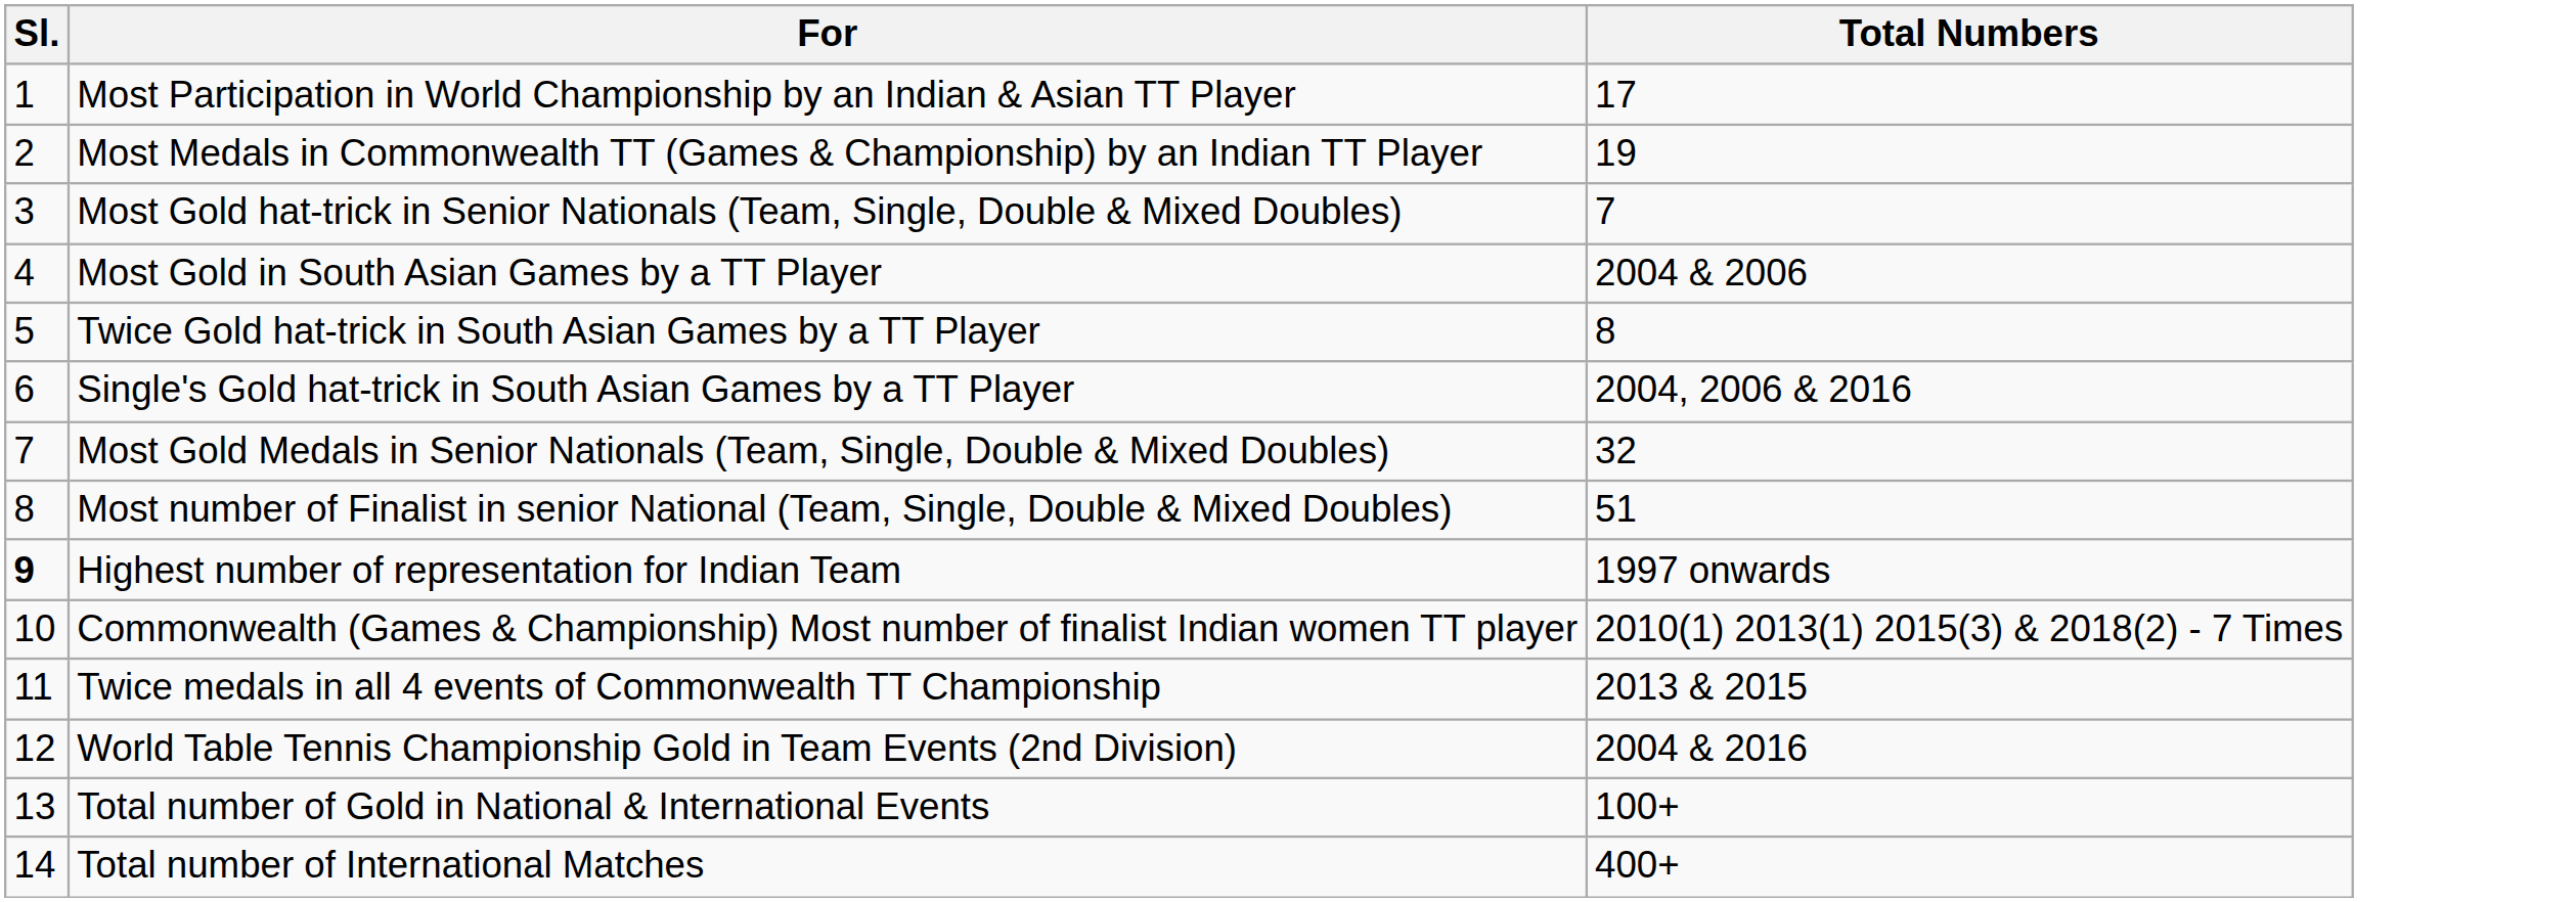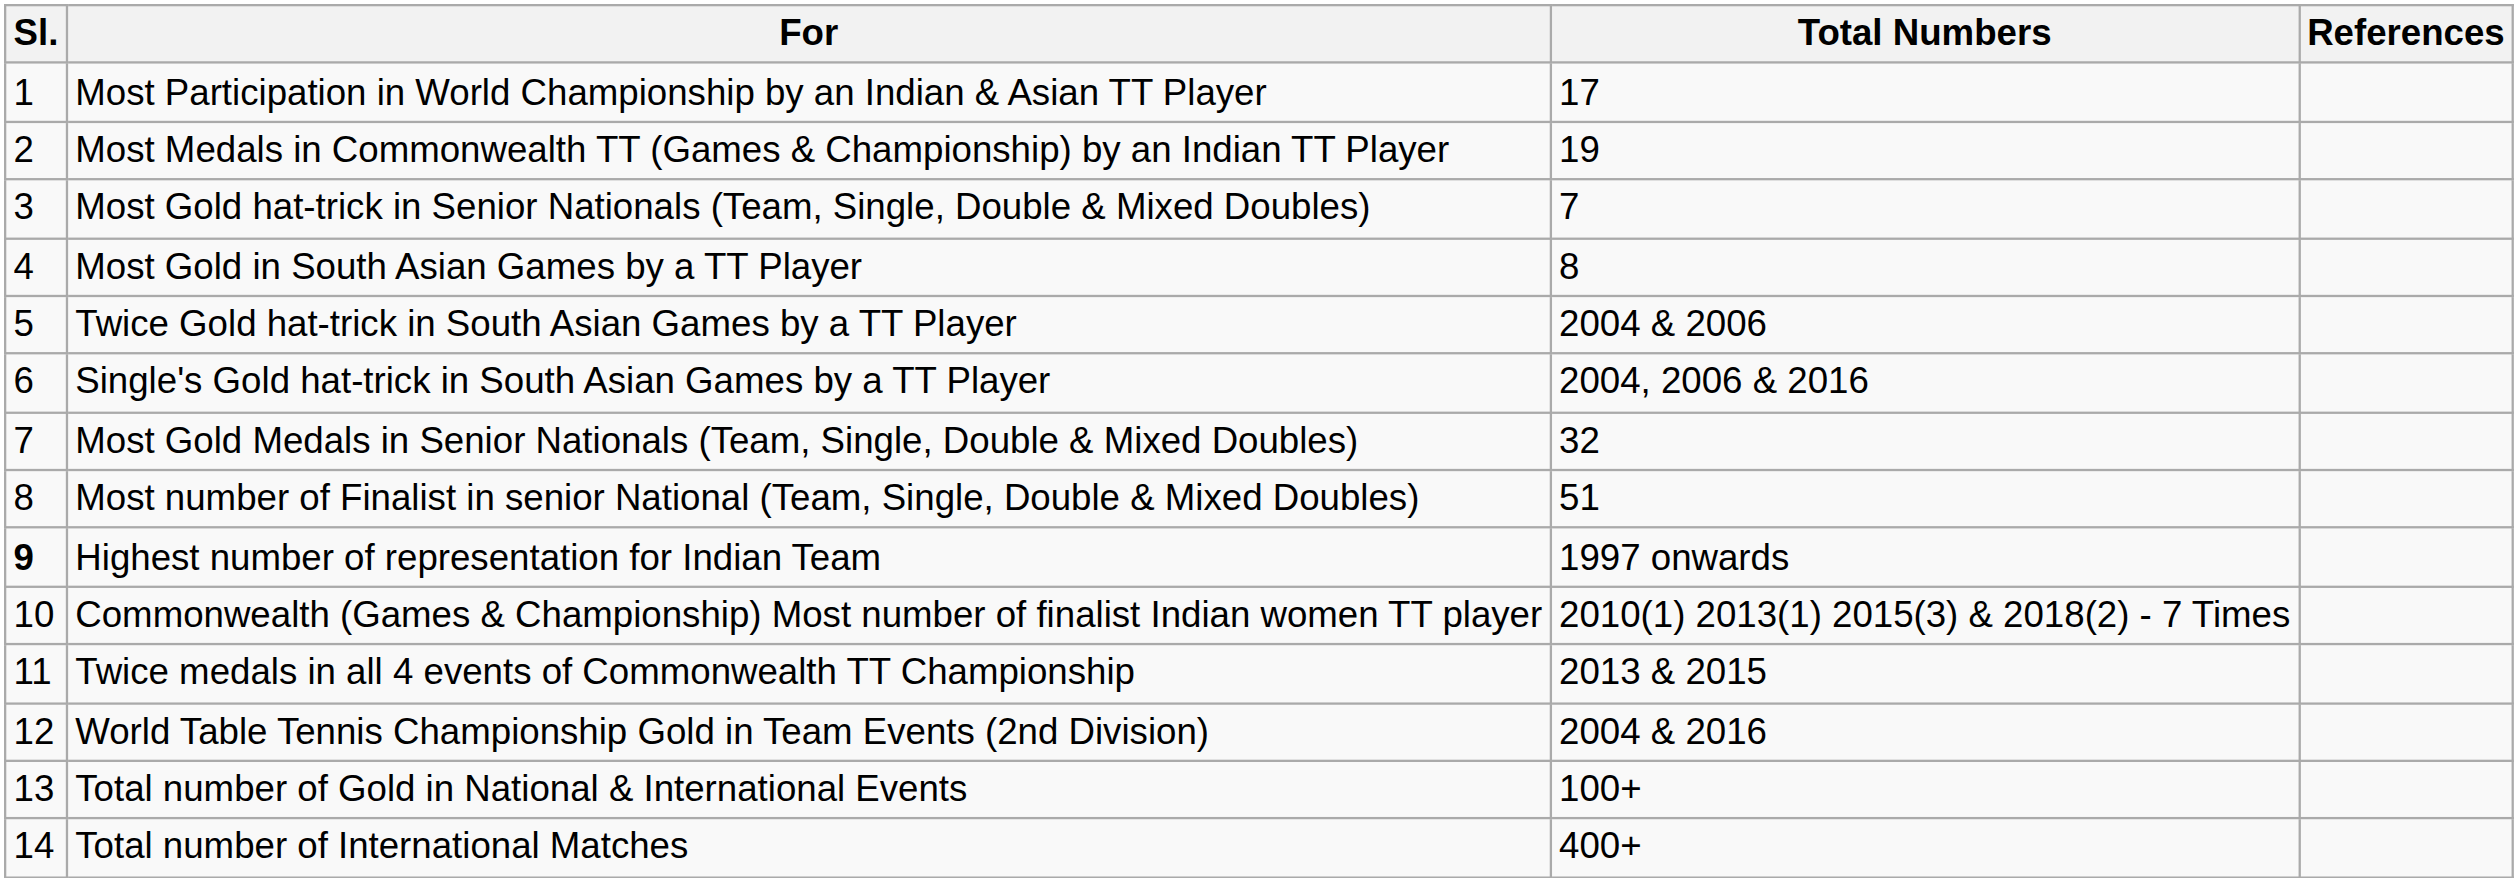+ column: References
Most Gold in South Asian Games by a TT Player | Total Numbers: 2004 & 2006 -> 8
Twice Gold hat-trick in South Asian Games by a TT Player | Total Numbers: 8 -> 2004 & 2006
